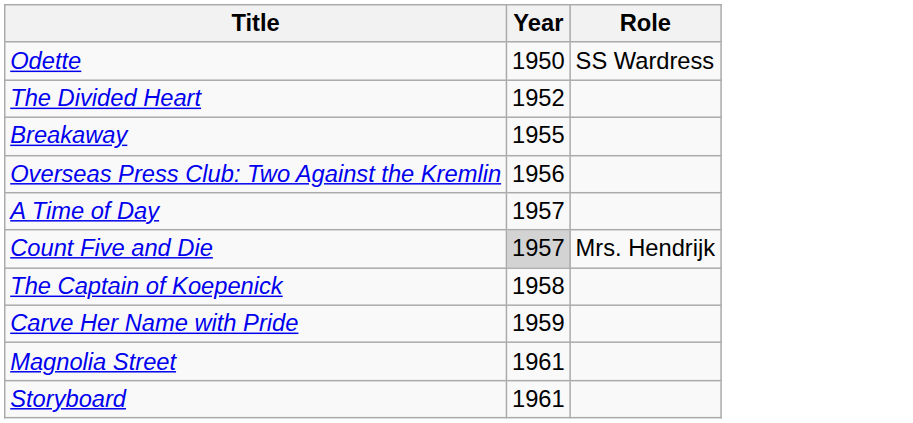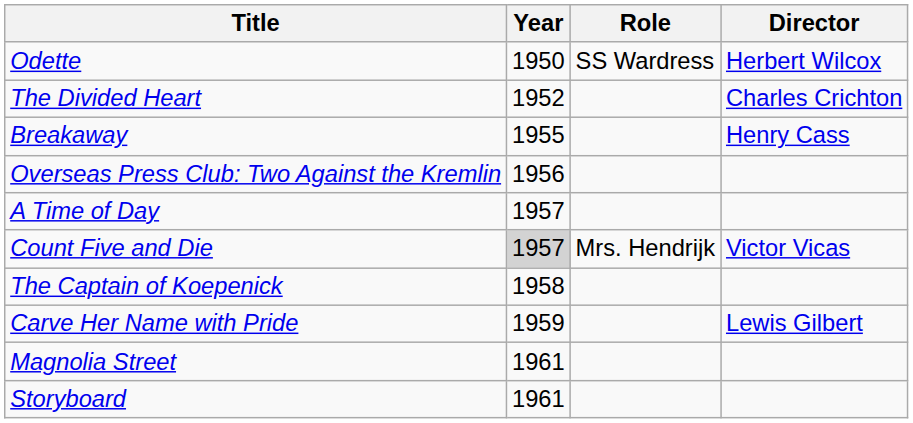+ column: Director | Herbert Wilcox | Charles Crichton | Henry Cass | Victor Vicas | Lewis Gilbert
